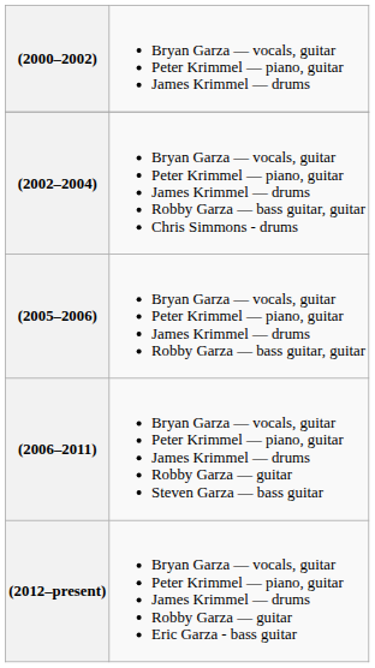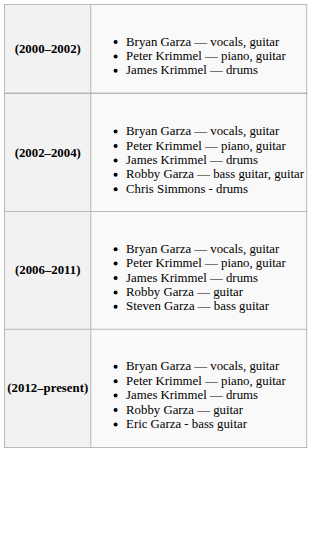- row: (2005–2006) | Bryan Garza — vocals, guitar Peter Krimmel — piano, guitar James Krimmel — drums Robby Garza — bass guitar, guitar
